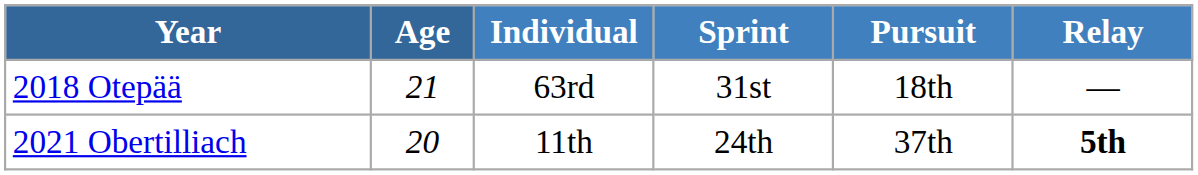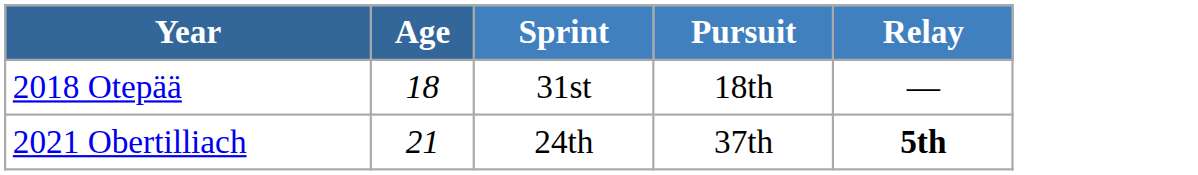- column: Individual | 63rd | 11th
2018 Otepää | Age: 21 -> 18
2021 Obertilliach | Age: 20 -> 21
